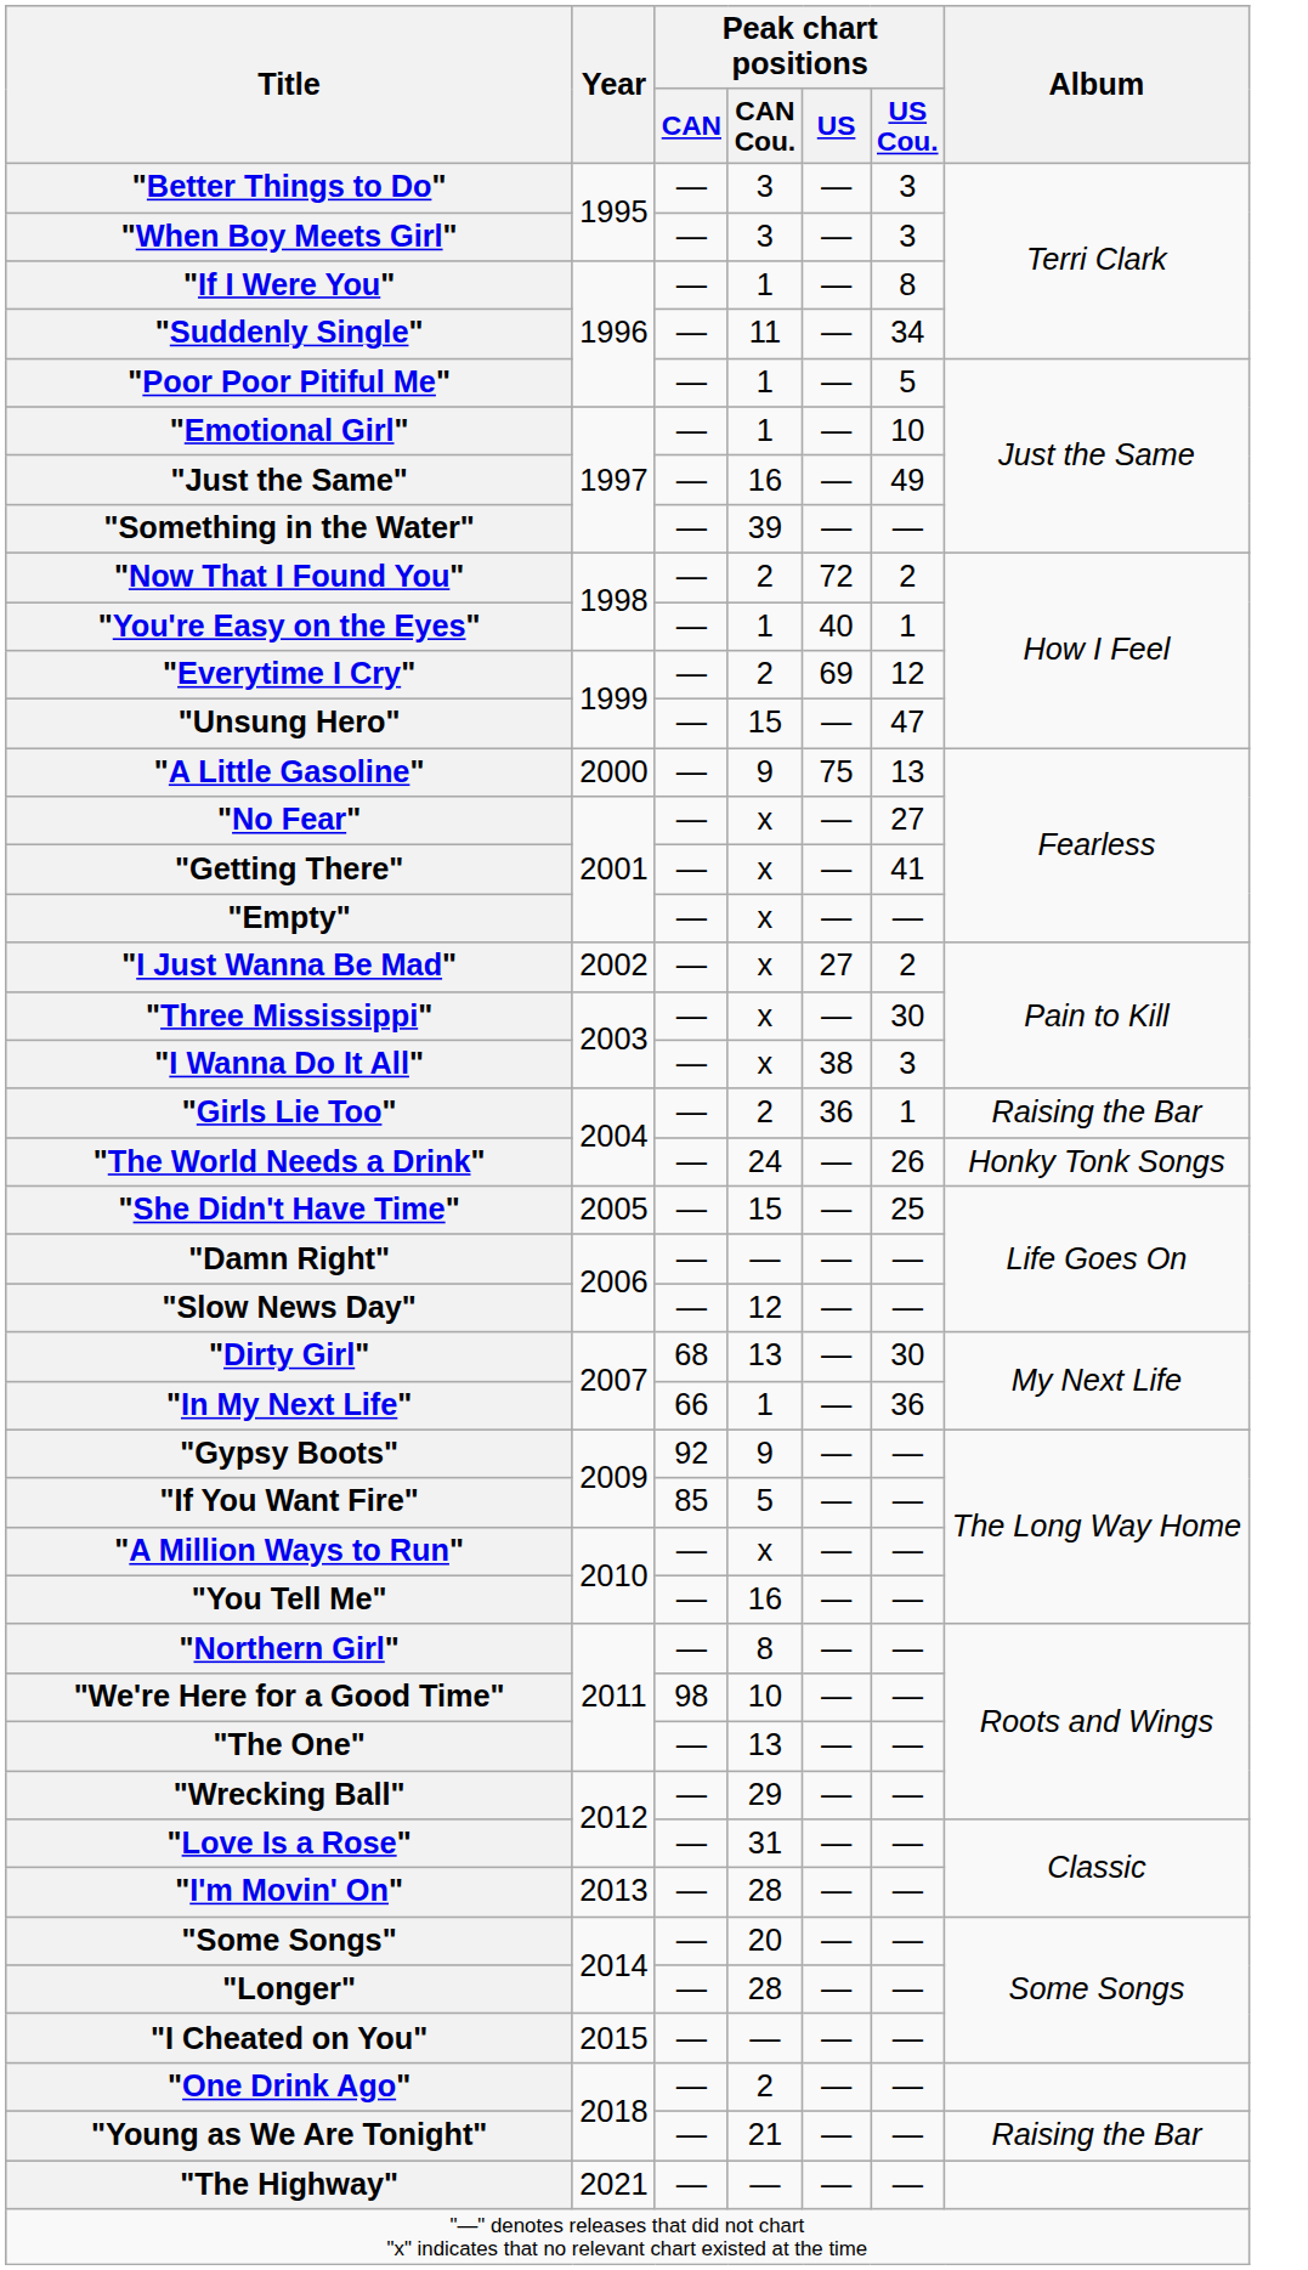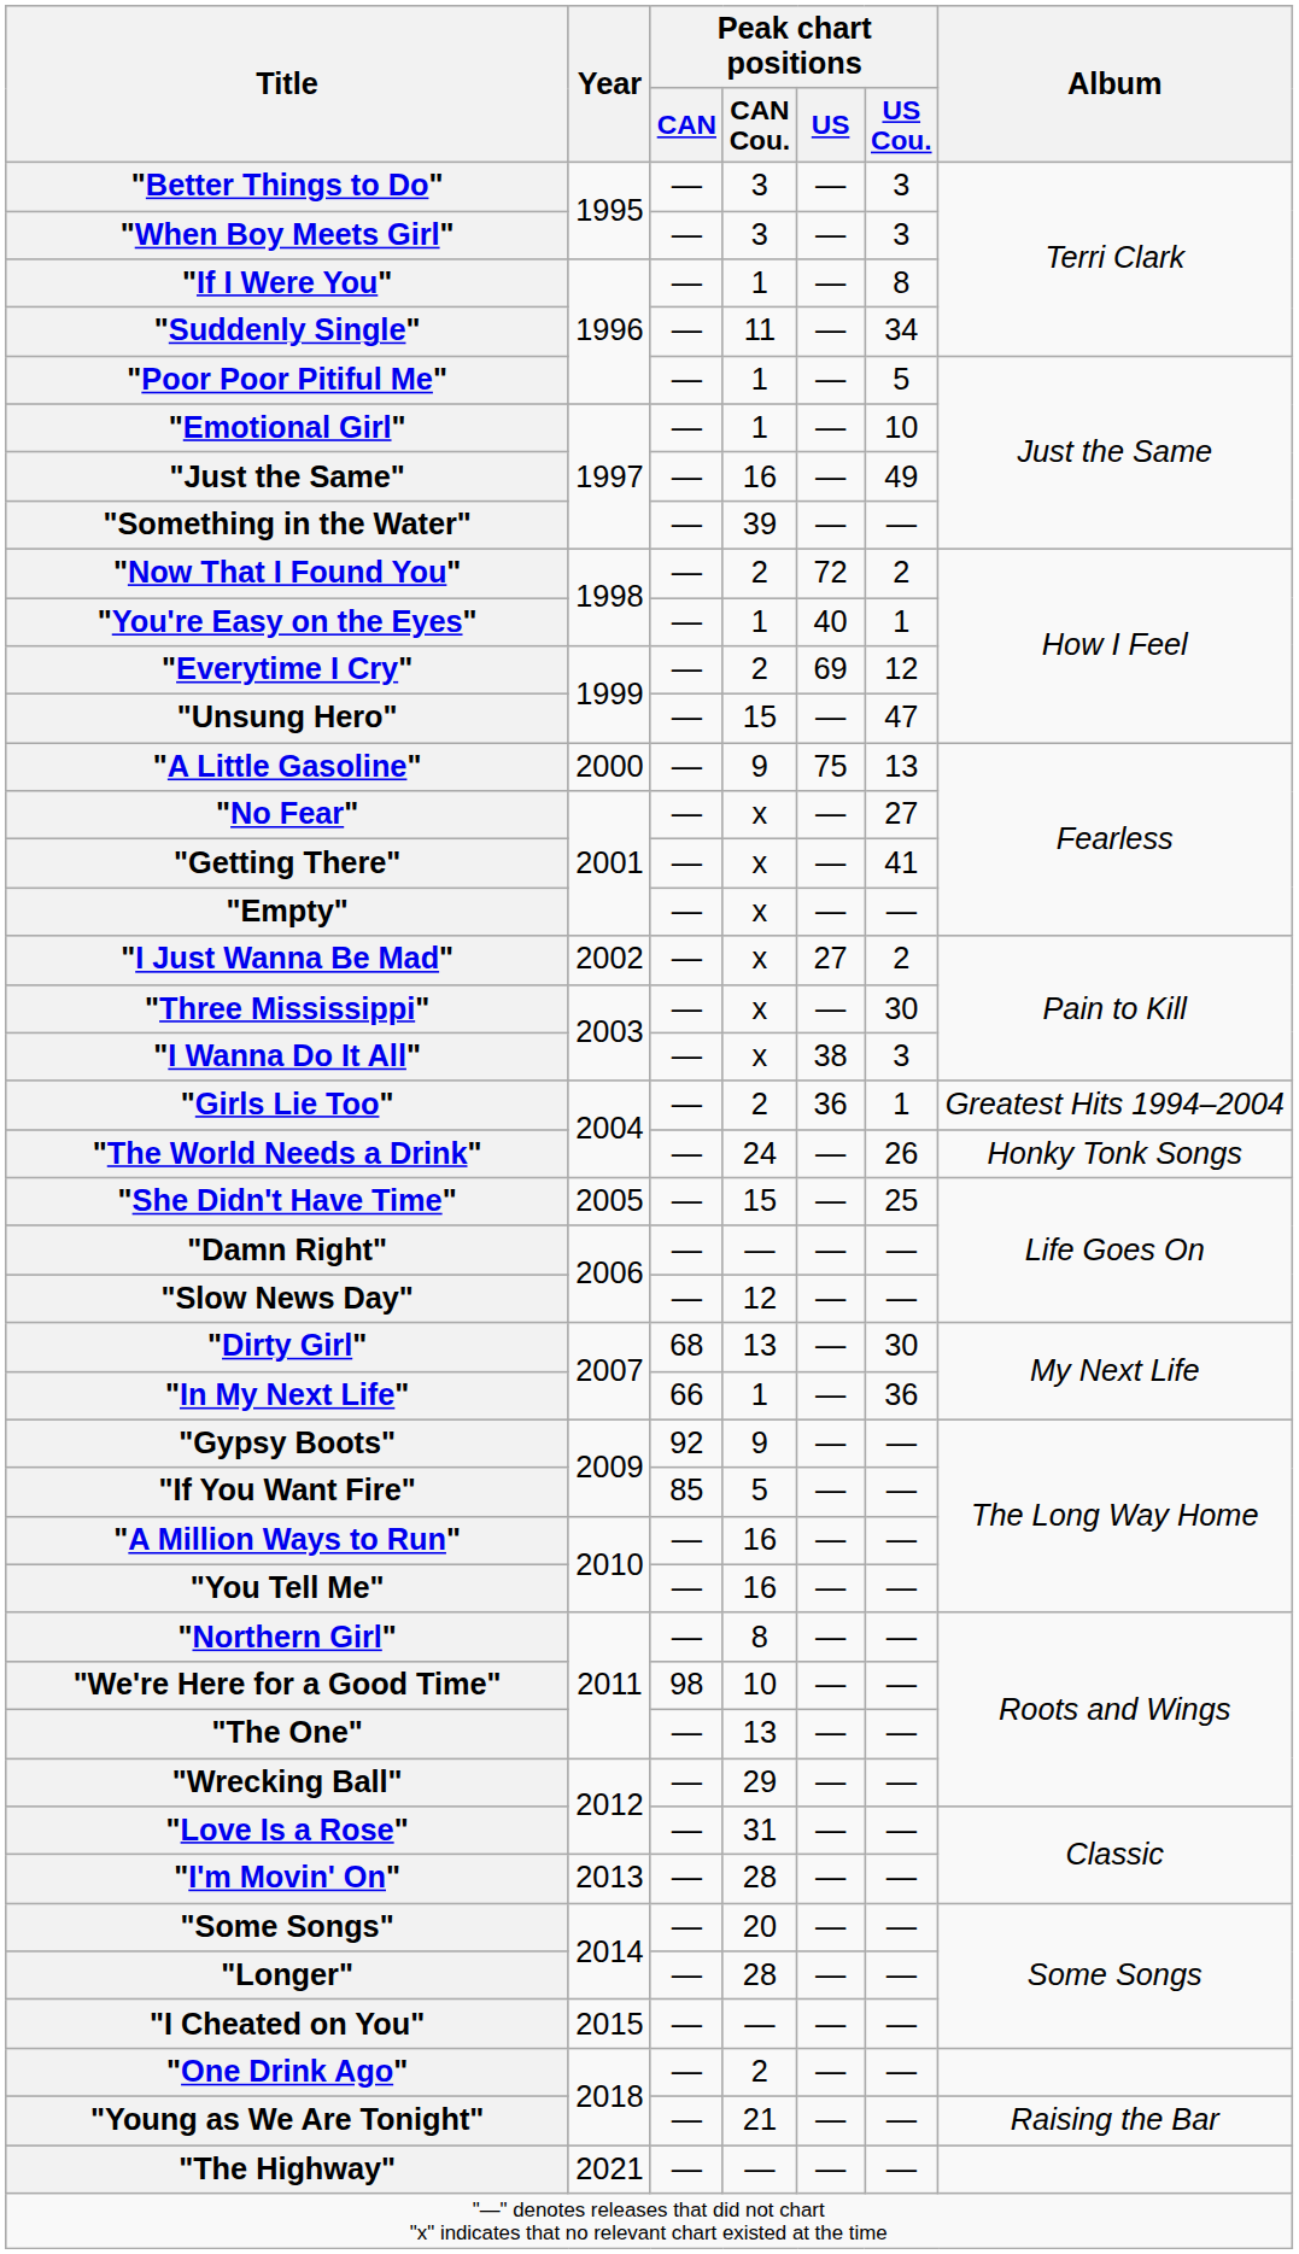"Girls Lie Too" | Album: Raising the Bar -> Greatest Hits 1994–2004
"A Million Ways to Run" | Peak chart positions / CAN Cou.: x -> 16
